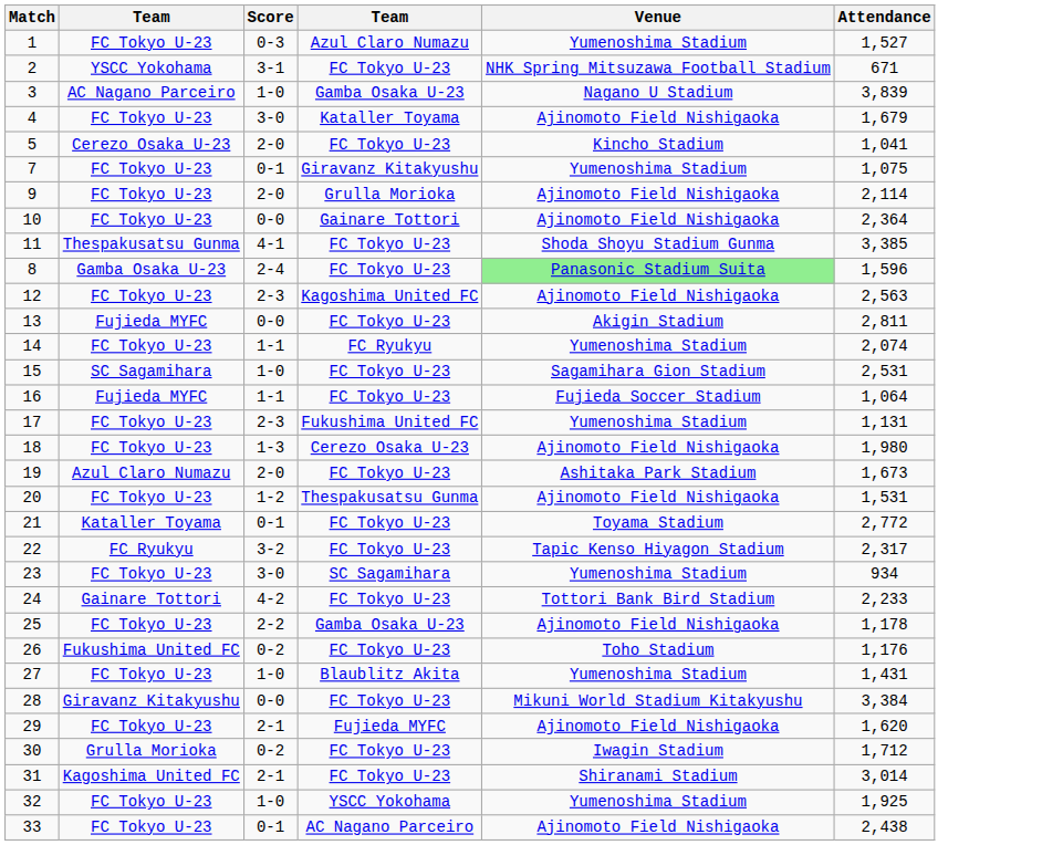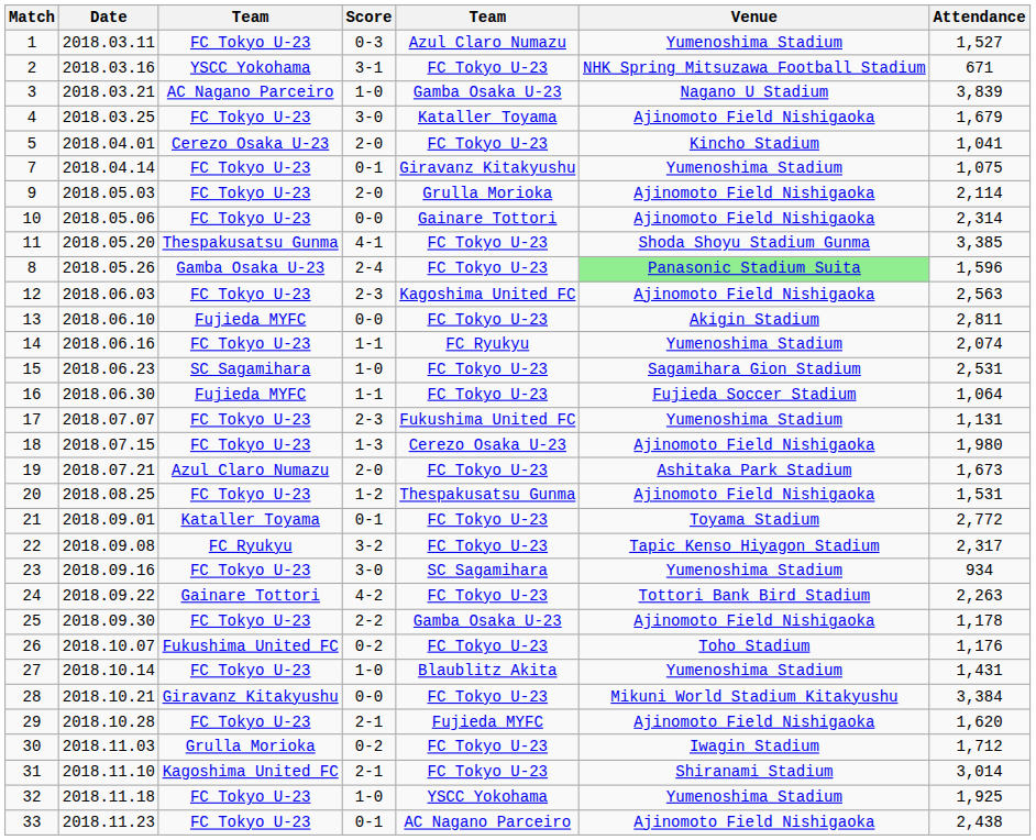+ column: Date | 2018.03.11 | 2018.03.16 | 2018.03.21 | 2018.03.25 | 2018.04.01 | 2018.04.14 | 2018.05.03 | 2018.05.06 | 2018.05.20 | 2018.05.26 | 2018.06.03 | 2018.06.10 | 2018.06.16 | 2018.06.23 | 2018.06.30 | 2018.07.07 | 2018.07.15 | 2018.07.21 | 2018.08.25 | 2018.09.01 | 2018.09.08 | 2018.09.16 | 2018.09.22 | 2018.09.30 | 2018.10.07 | 2018.10.14 | 2018.10.21 | 2018.10.28 | 2018.11.03 | 2018.11.10 | 2018.11.18 | 2018.11.23
10 | Attendance: 2,364 -> 2,314
24 | Attendance: 2,233 -> 2,263
